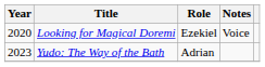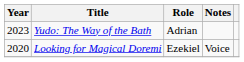rows swapped: Looking for Magical Doremi <-> Yudo: The Way of the Bath
